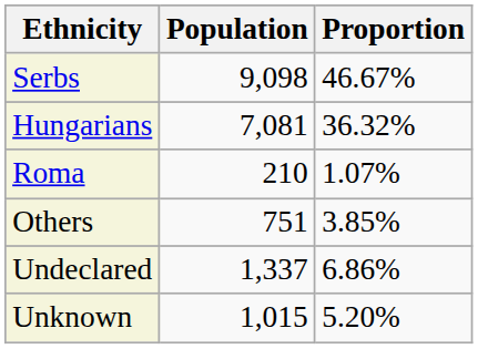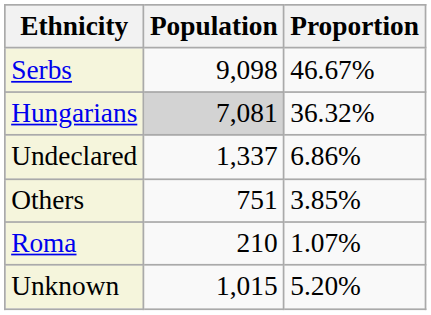Hungarians | Population: no background -> lightgrey background
rows swapped: Roma <-> Undeclared
